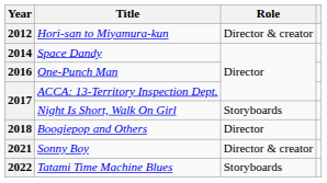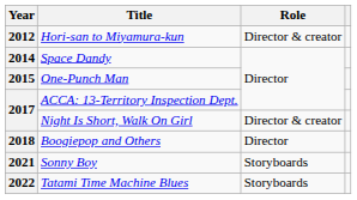One-Punch Man | Year: 2016 -> 2015
Night Is Short, Walk On Girl | Role: Storyboards -> Director & creator
Sonny Boy | Role: Director & creator -> Storyboards
